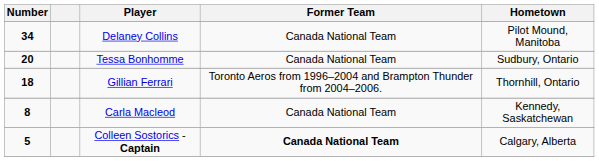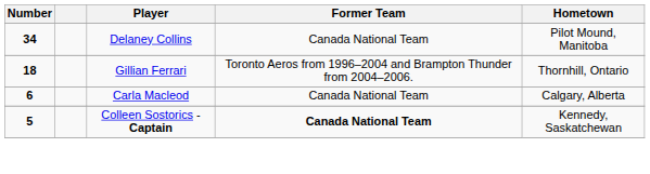- row: 20 | Tessa Bonhomme | Canada National Team | Sudbury, Ontario
Carla Macleod | Number: 8 -> 6
Carla Macleod | Hometown: Kennedy, Saskatchewan -> Calgary, Alberta
Colleen Sostorics - Captain | Hometown: Calgary, Alberta -> Kennedy, Saskatchewan
